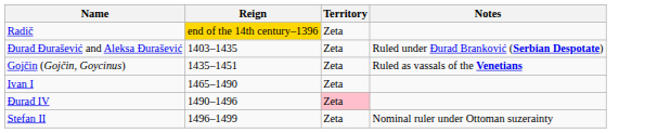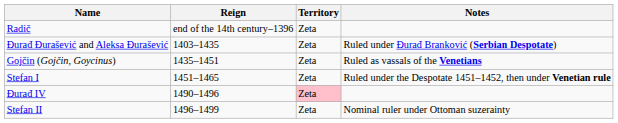Radič | Reign: gold background -> no background
+ row: Stefan I | 1451–1465 | Zeta | Ruled under the Despotate 1451–1452, then under Venetian rule
- row: Ivan I | 1465–1490 | Zeta
